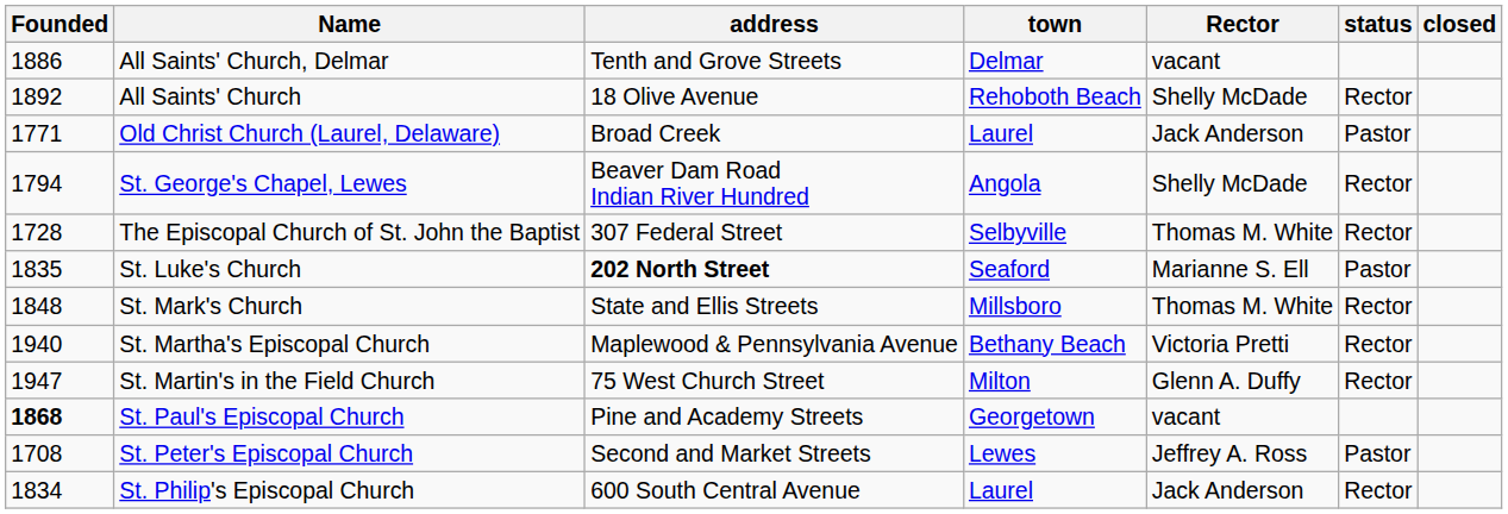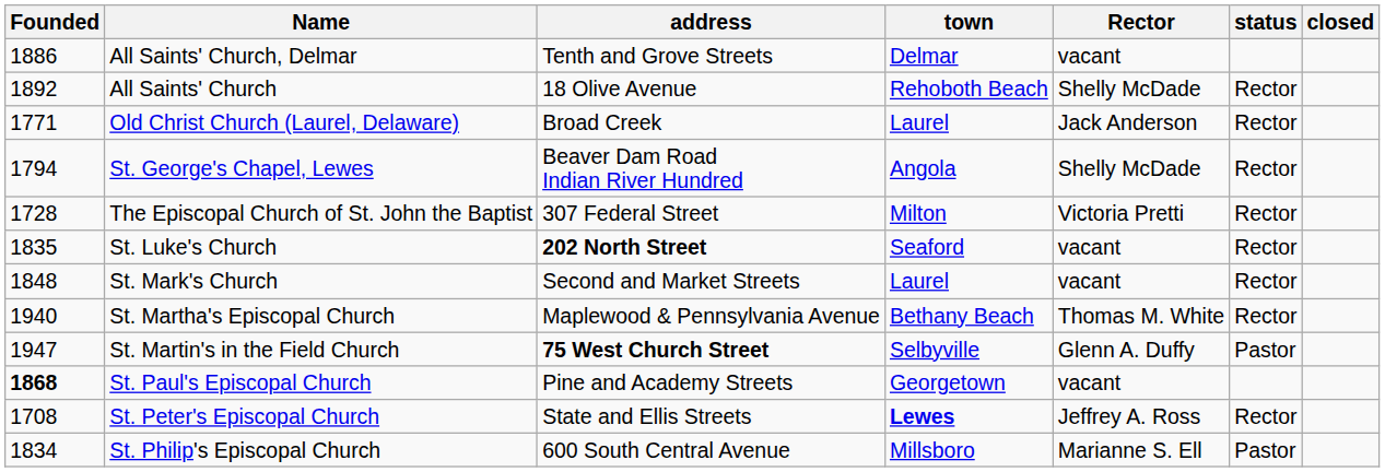Old Christ Church (Laurel, Delaware) | status: Pastor -> Rector
The Episcopal Church of St. John the Baptist | town: Selbyville -> Milton
The Episcopal Church of St. John the Baptist | Rector: Thomas M. White -> Victoria Pretti
St. Luke's Church | Rector: Marianne S. Ell -> vacant
St. Luke's Church | status: Pastor -> Rector
St. Mark's Church | address: State and Ellis Streets -> Second and Market Streets
St. Mark's Church | town: Millsboro -> Laurel
St. Mark's Church | Rector: Thomas M. White -> vacant
St. Martha's Episcopal Church | Rector: Victoria Pretti -> Thomas M. White
St. Martin's in the Field Church | address: normal -> bold
St. Martin's in the Field Church | town: Milton -> Selbyville
St. Martin's in the Field Church | status: Rector -> Pastor
St. Peter's Episcopal Church | address: Second and Market Streets -> State and Ellis Streets
St. Peter's Episcopal Church | town: normal -> bold
St. Peter's Episcopal Church | status: Pastor -> Rector
St. Philip's Episcopal Church | town: Laurel -> Millsboro
St. Philip's Episcopal Church | Rector: Jack Anderson -> Marianne S. Ell
St. Philip's Episcopal Church | status: Rector -> Pastor
